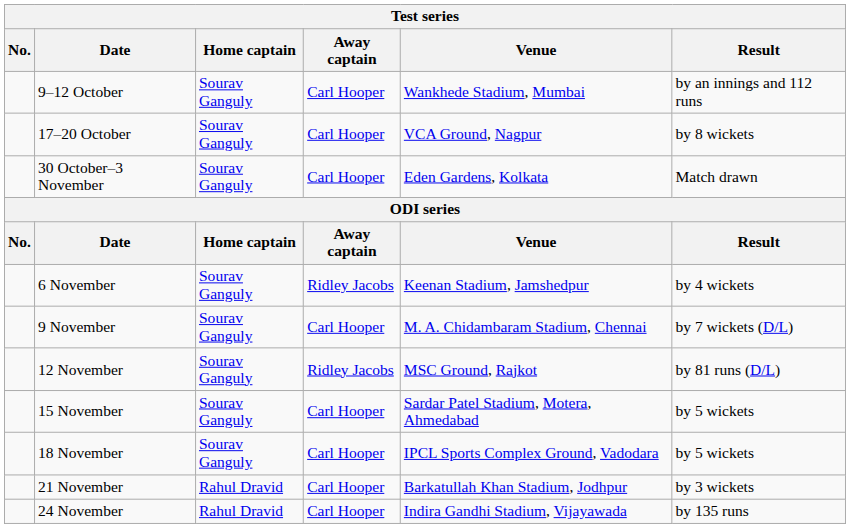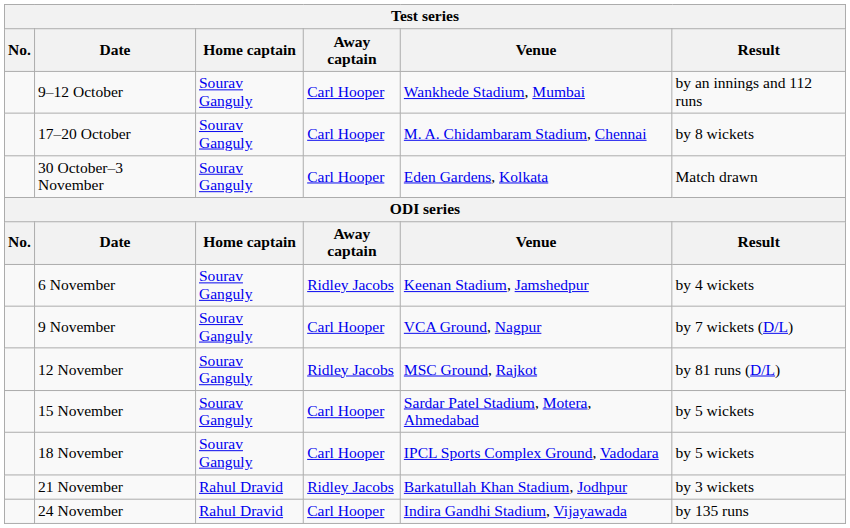17–20 October | Venue: VCA Ground, Nagpur -> M. A. Chidambaram Stadium, Chennai
9 November | Venue: M. A. Chidambaram Stadium, Chennai -> VCA Ground, Nagpur
21 November | Away captain: Carl Hooper -> Ridley Jacobs
